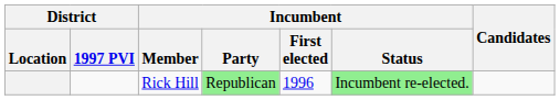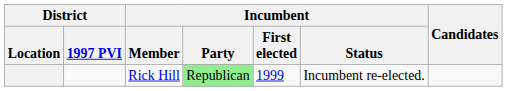Rick Hill | Incumbent / First elected: 1996 -> 1999
Rick Hill | Incumbent / Status: lightgreen background -> no background
